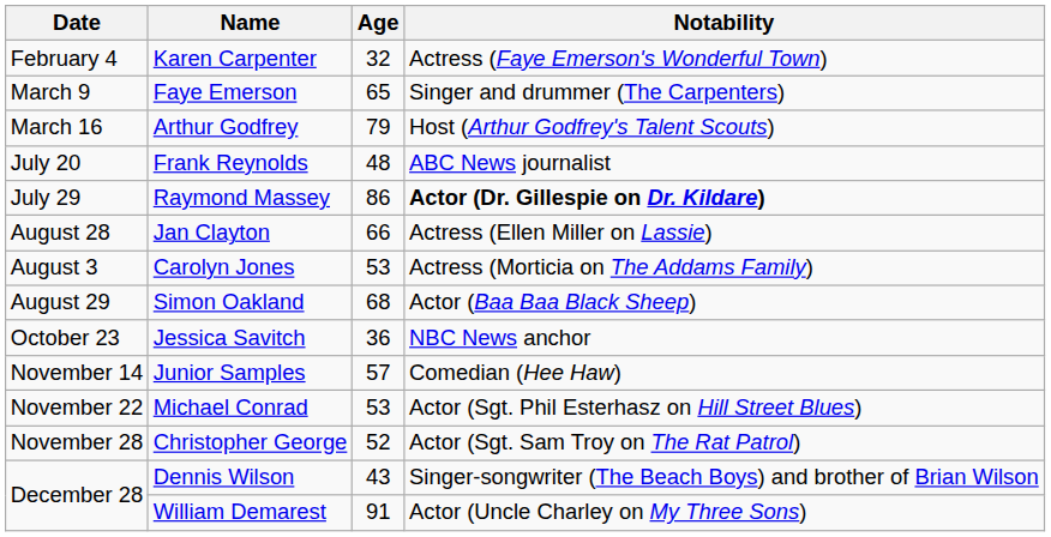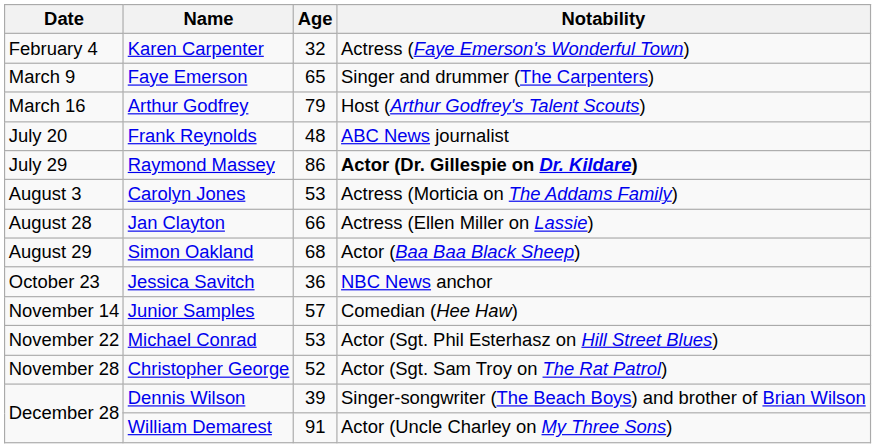rows swapped: Carolyn Jones <-> Jan Clayton
Dennis Wilson | Age: 43 -> 39
